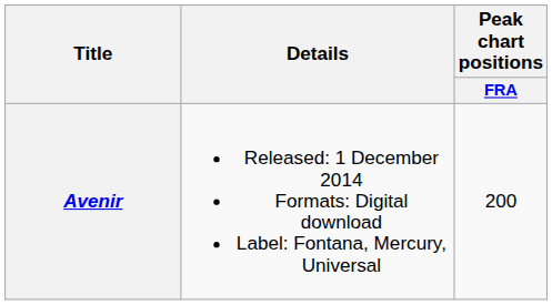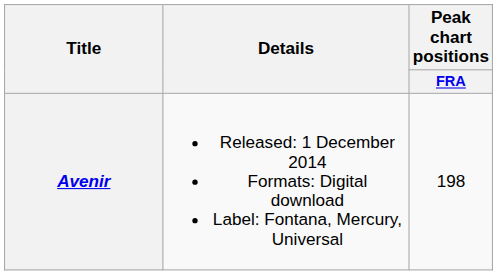Avenir | Peak chart positions / FRA: 200 -> 198
